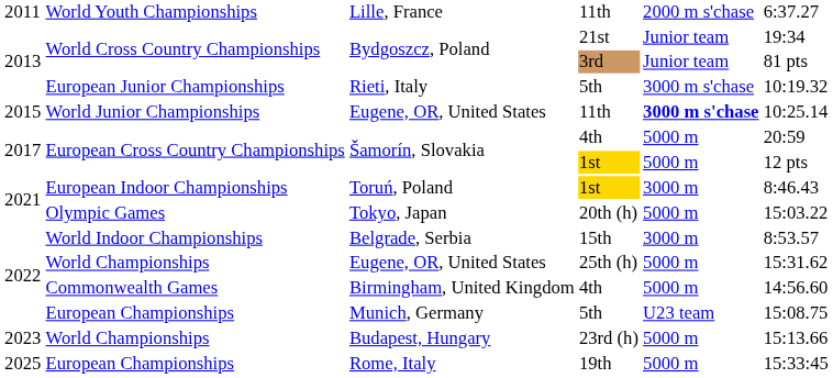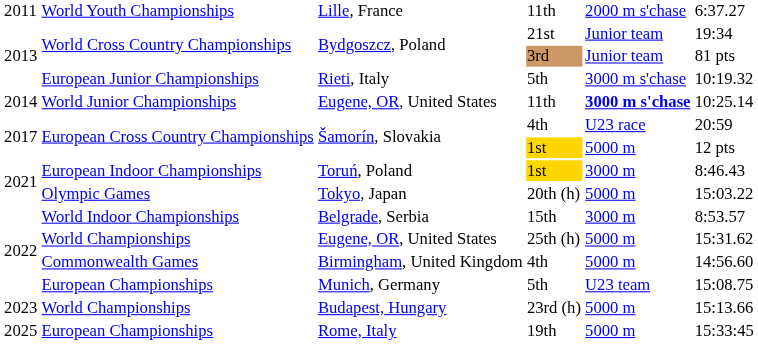Eugene, OR, United States / 11th | column 1: 2015 -> 2014
Šamorín, Slovakia / 4th | column 5: 5000 m -> U23 race
